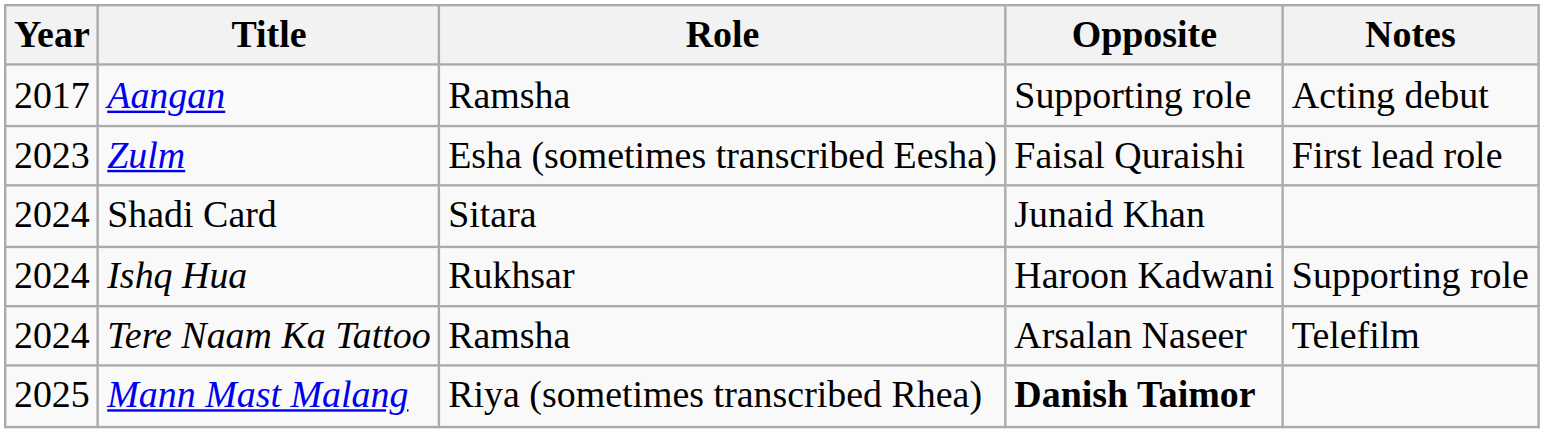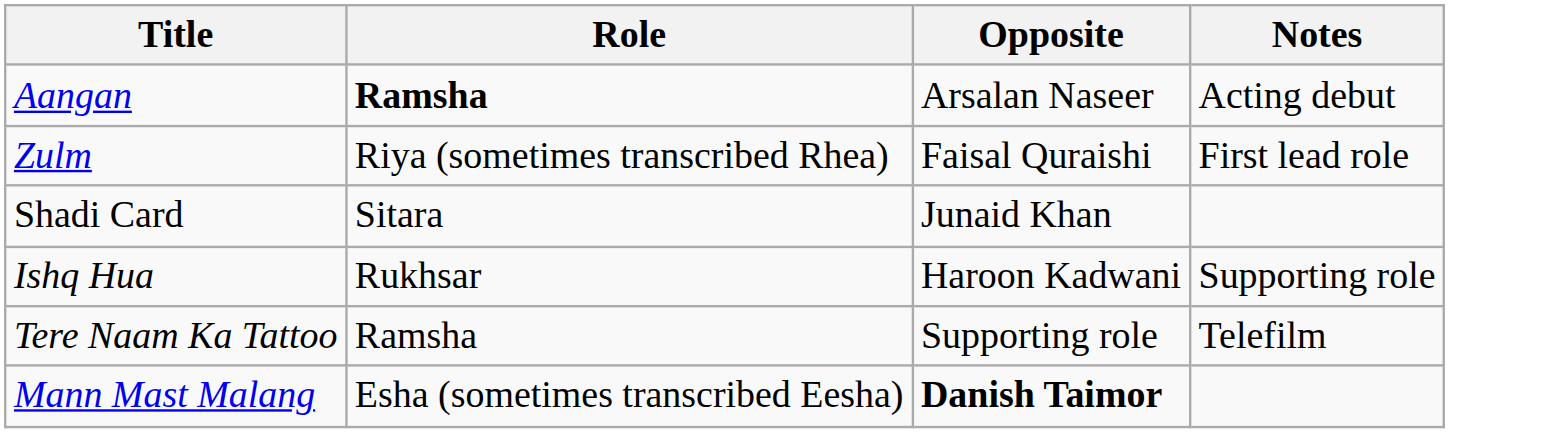- column: Year | 2017 | 2023 | 2024 | 2024 | 2024 | 2025
Aangan | Role: normal -> bold
Aangan | Opposite: Supporting role -> Arsalan Naseer
Zulm | Role: Esha (sometimes transcribed Eesha) -> Riya (sometimes transcribed Rhea)
Tere Naam Ka Tattoo | Opposite: Arsalan Naseer -> Supporting role
Mann Mast Malang | Role: Riya (sometimes transcribed Rhea) -> Esha (sometimes transcribed Eesha)
